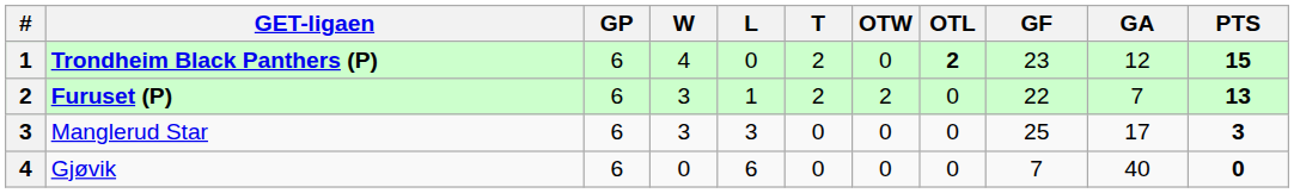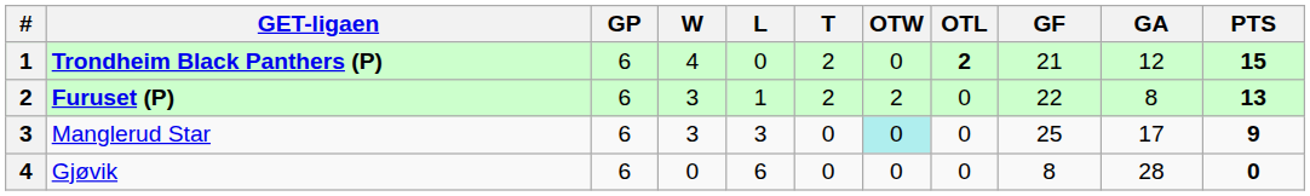Trondheim Black Panthers (P) | GF: 23 -> 21
Furuset (P) | GA: 7 -> 8
Manglerud Star | OTW: no background -> paleturquoise background
Manglerud Star | PTS: 3 -> 9
Gjøvik | GF: 7 -> 8
Gjøvik | GA: 40 -> 28
